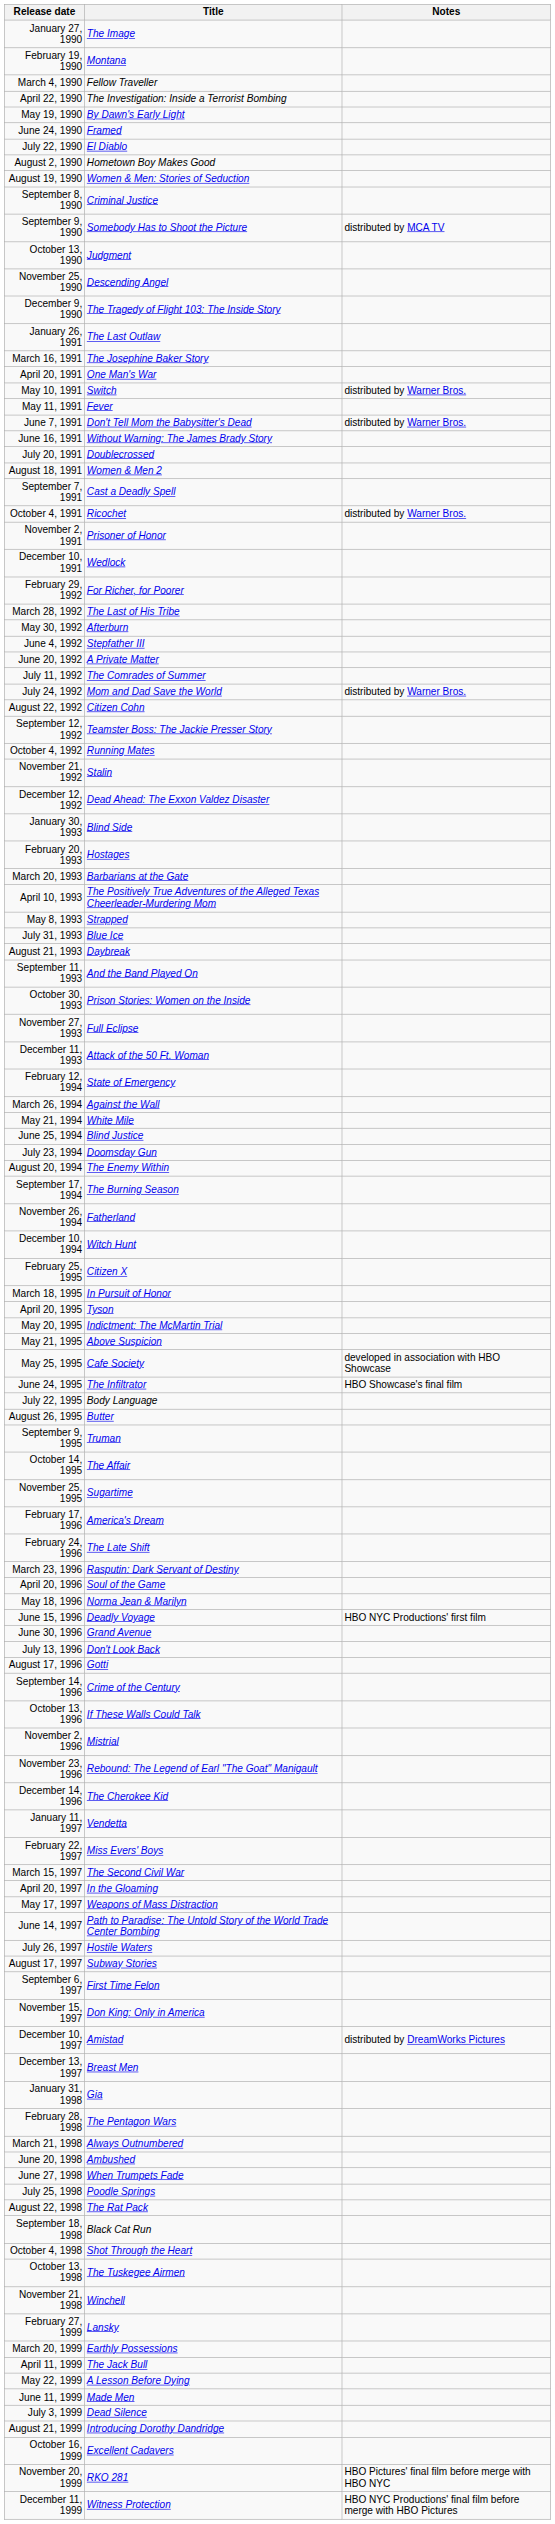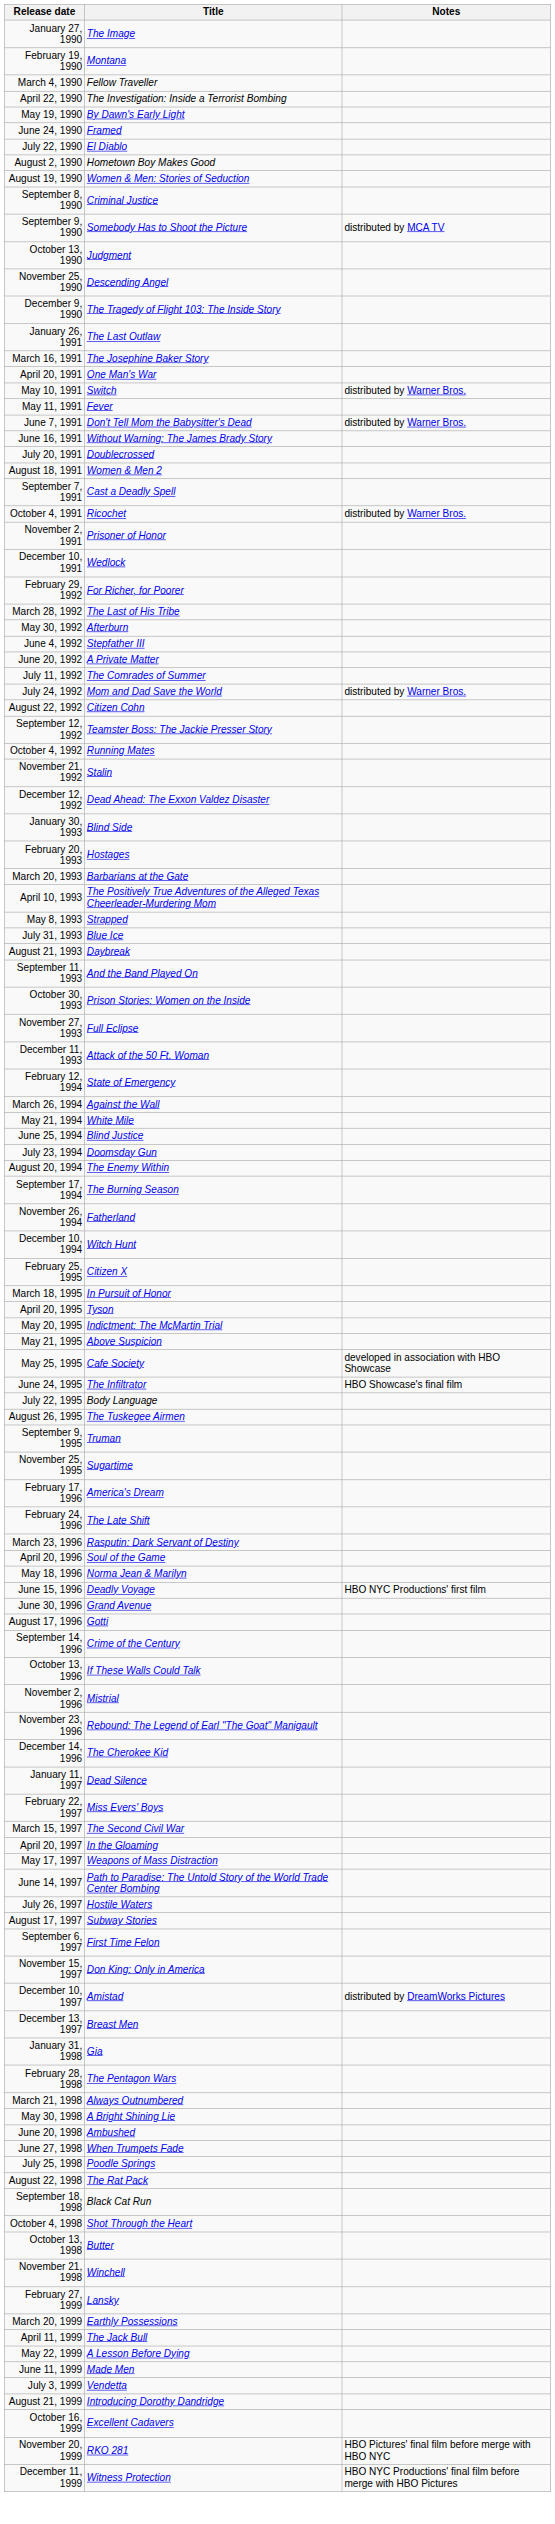August 26, 1995 | Title: Butter -> The Tuskegee Airmen
- row: October 14, 1995 | The Affair
- row: July 13, 1996 | Don't Look Back
January 11, 1997 | Title: Vendetta -> Dead Silence
+ row: May 30, 1998 | A Bright Shining Lie
October 13, 1998 | Title: The Tuskegee Airmen -> Butter
July 3, 1999 | Title: Dead Silence -> Vendetta
